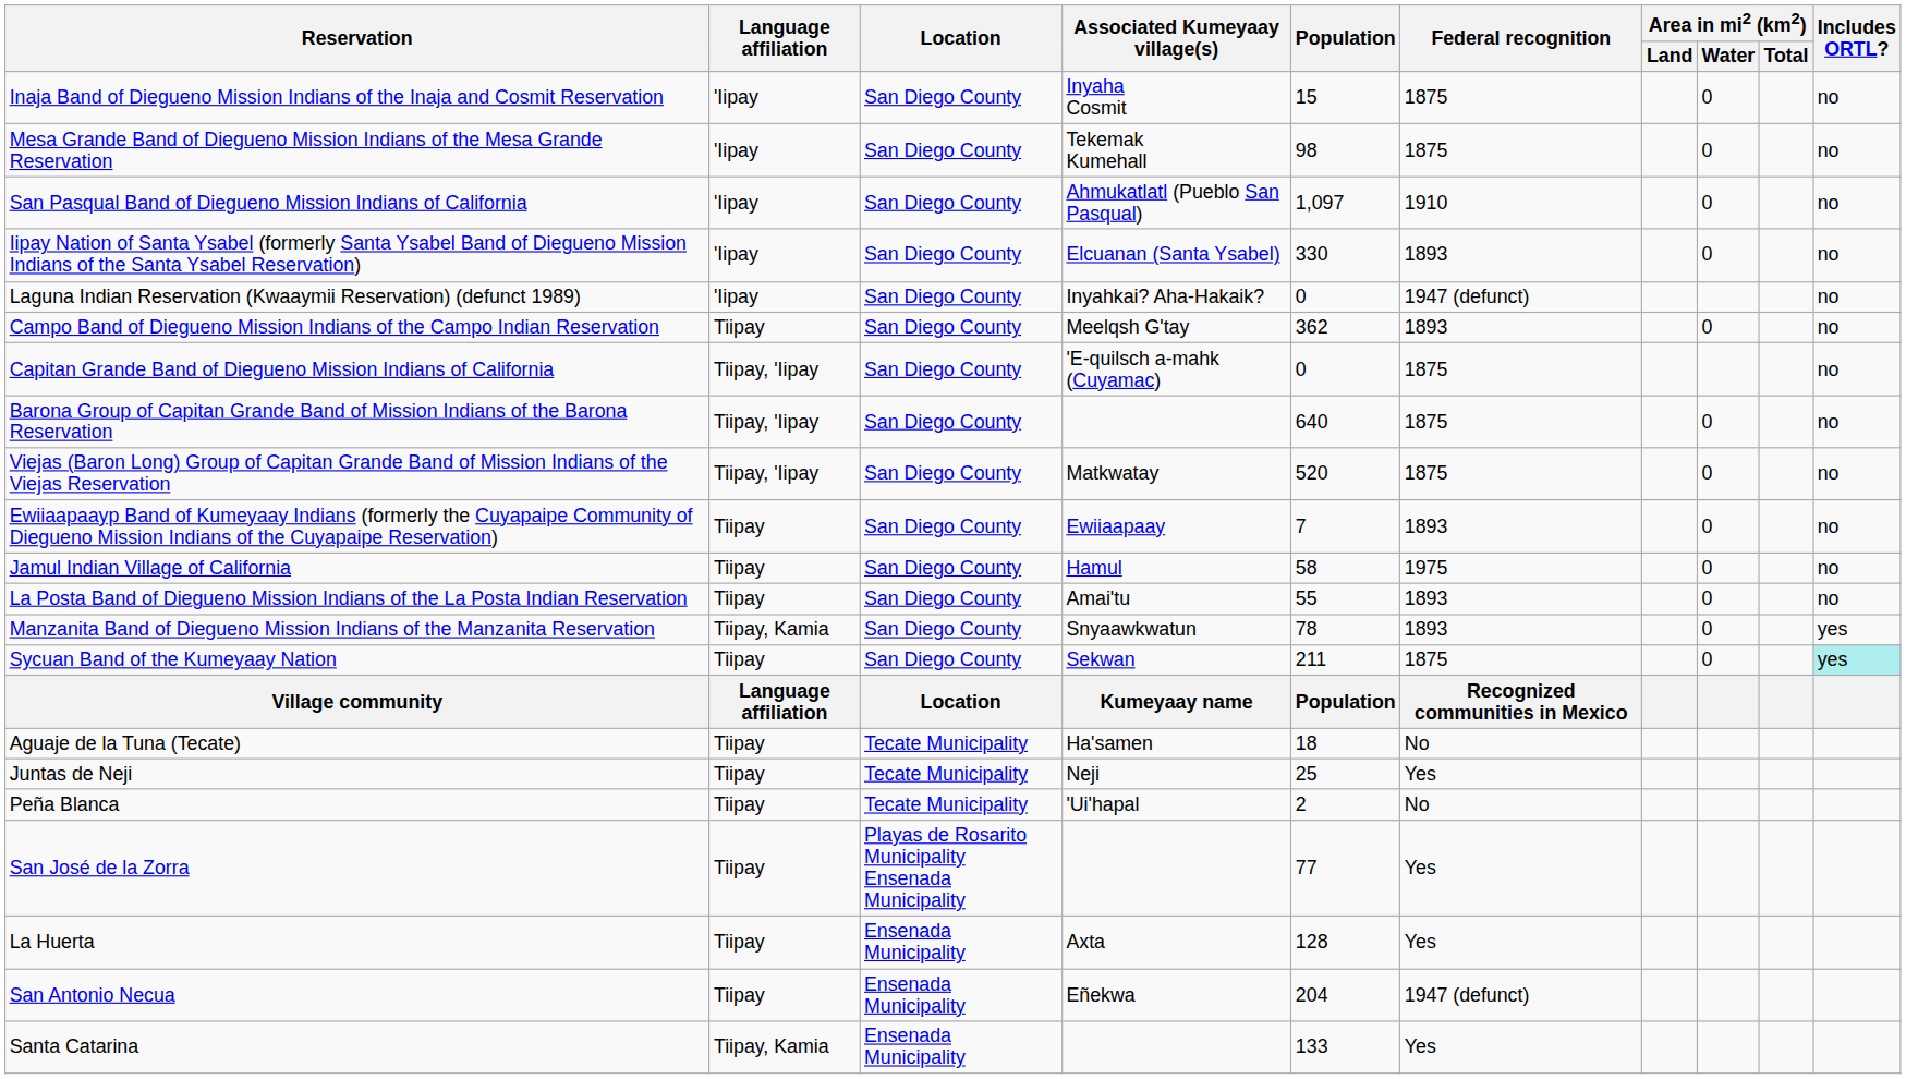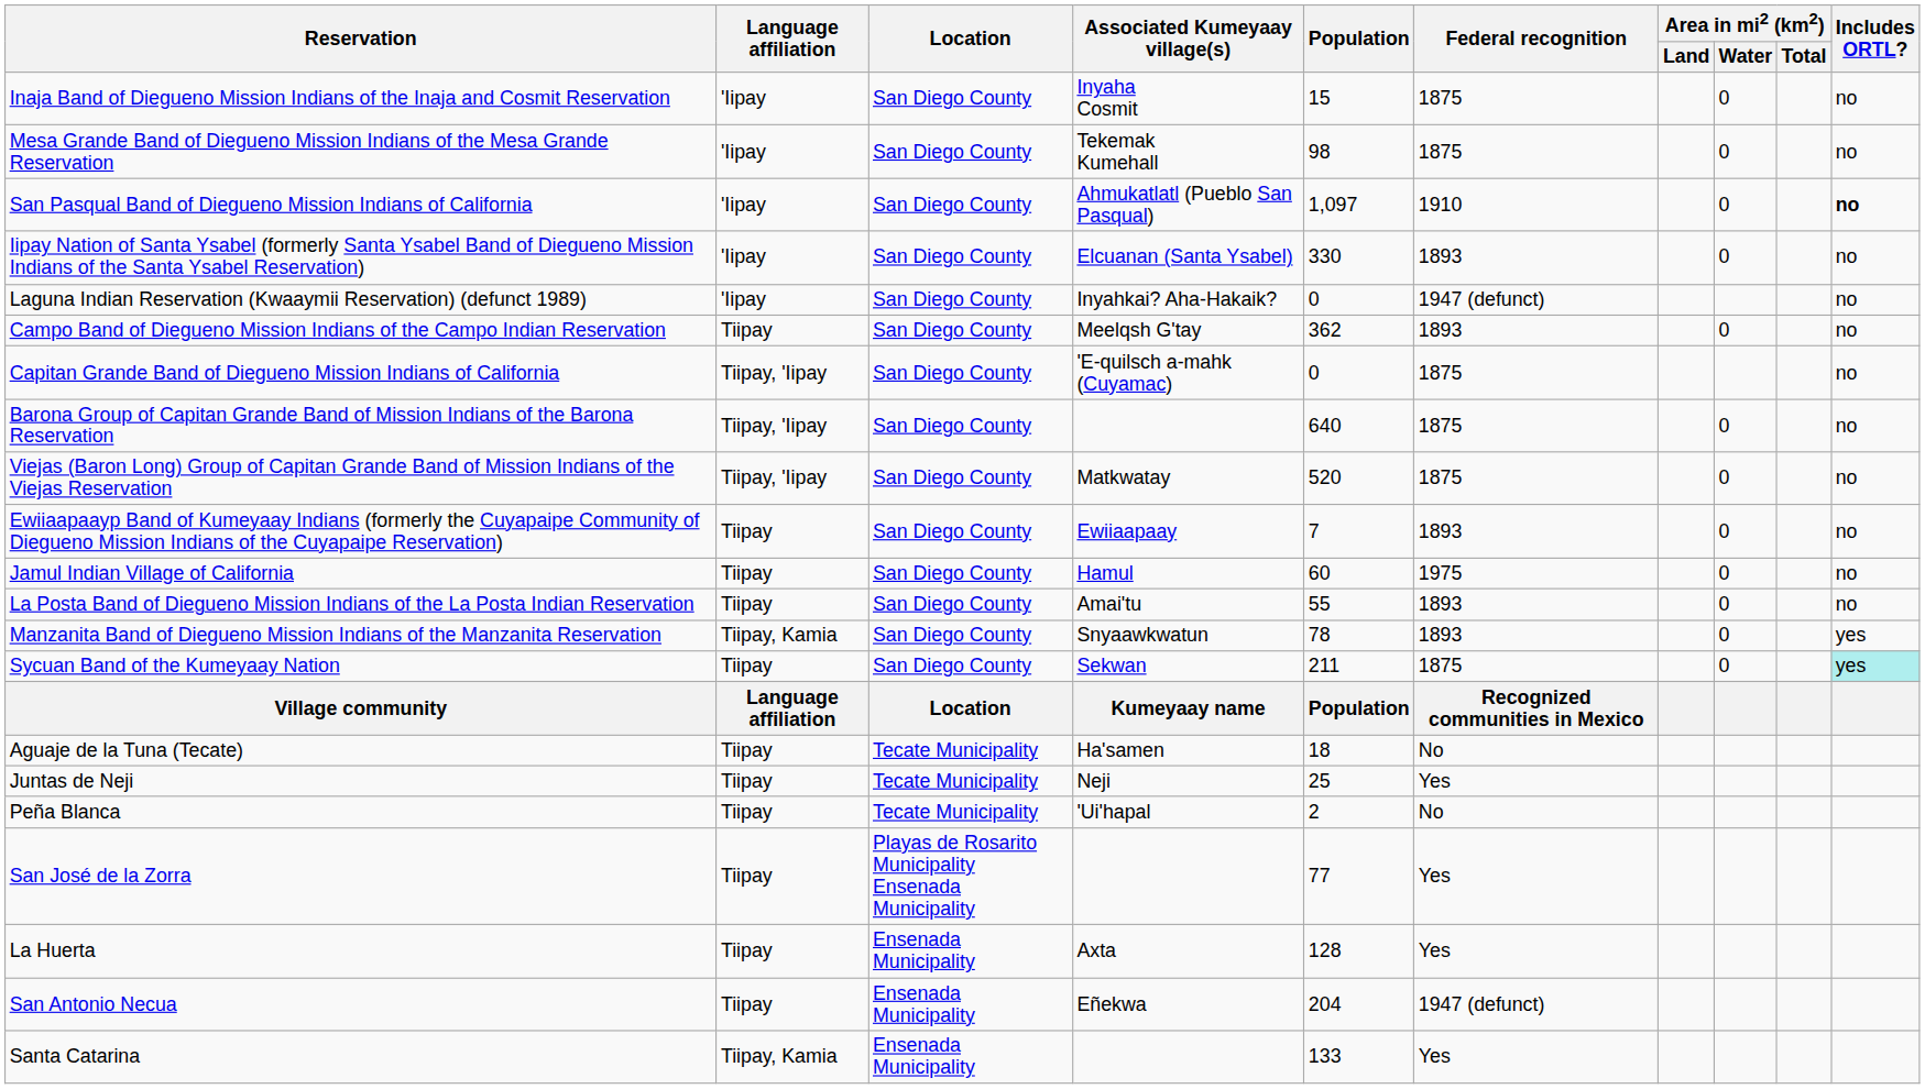San Pasqual Band of Diegueno Mission Indians of California | Includes ORTL?: normal -> bold
Jamul Indian Village of California | Population: 58 -> 60
